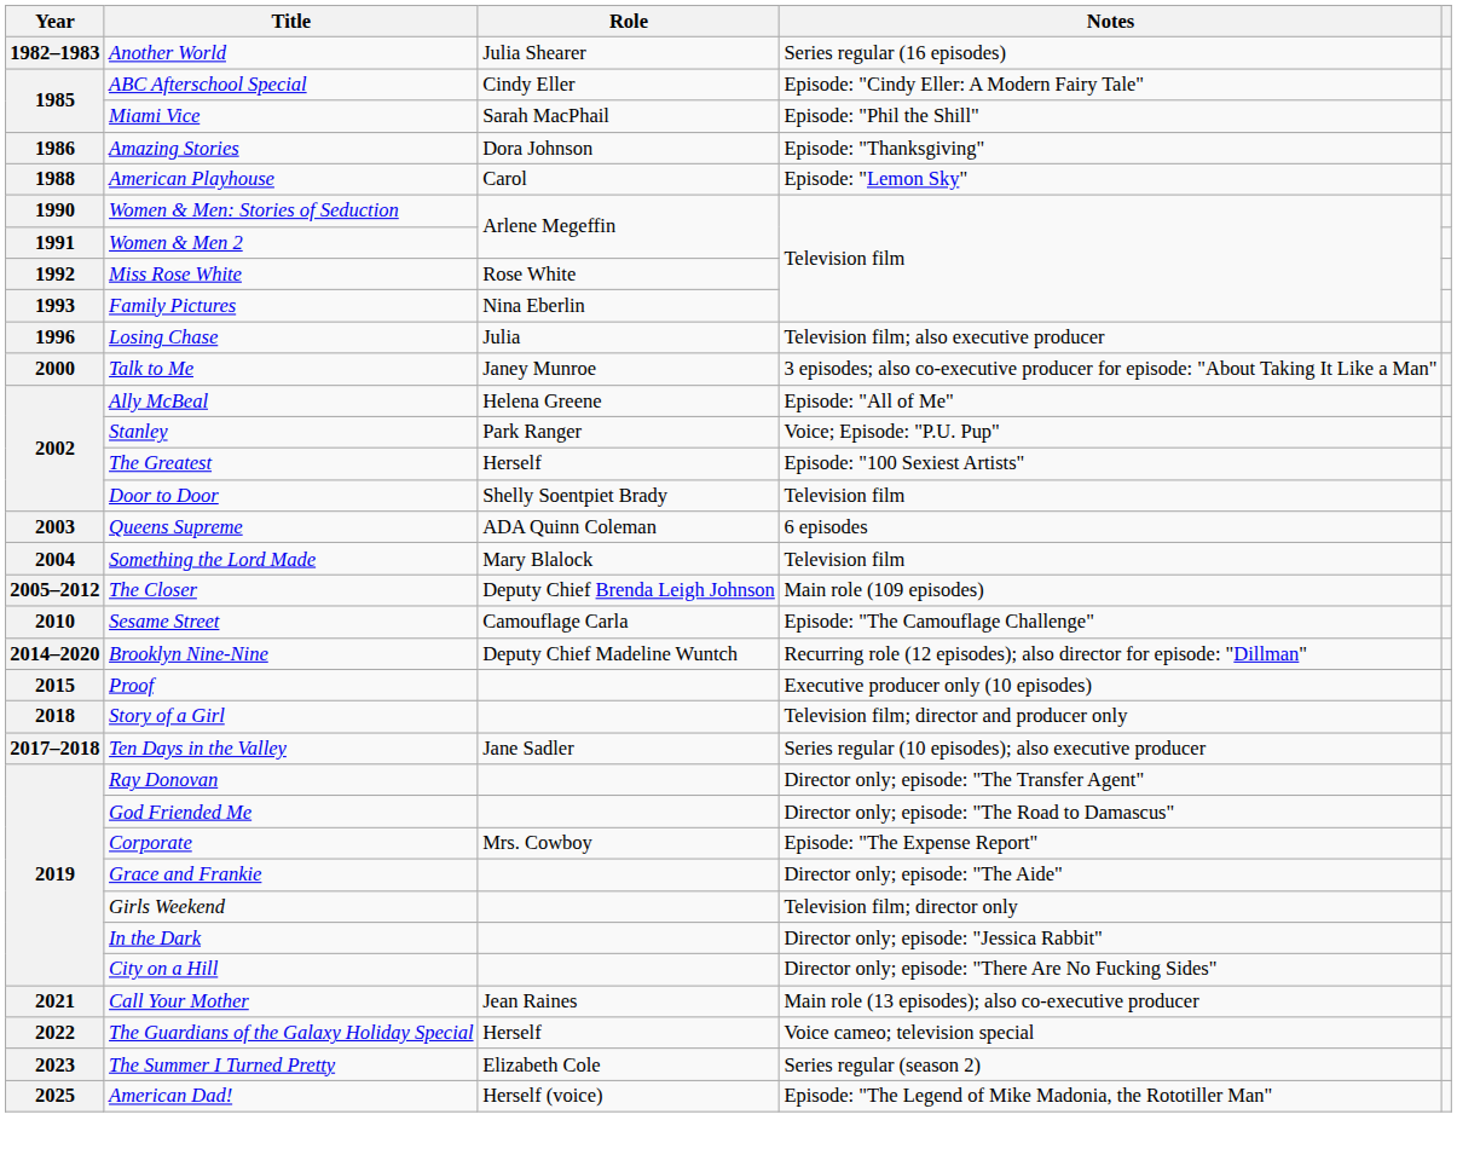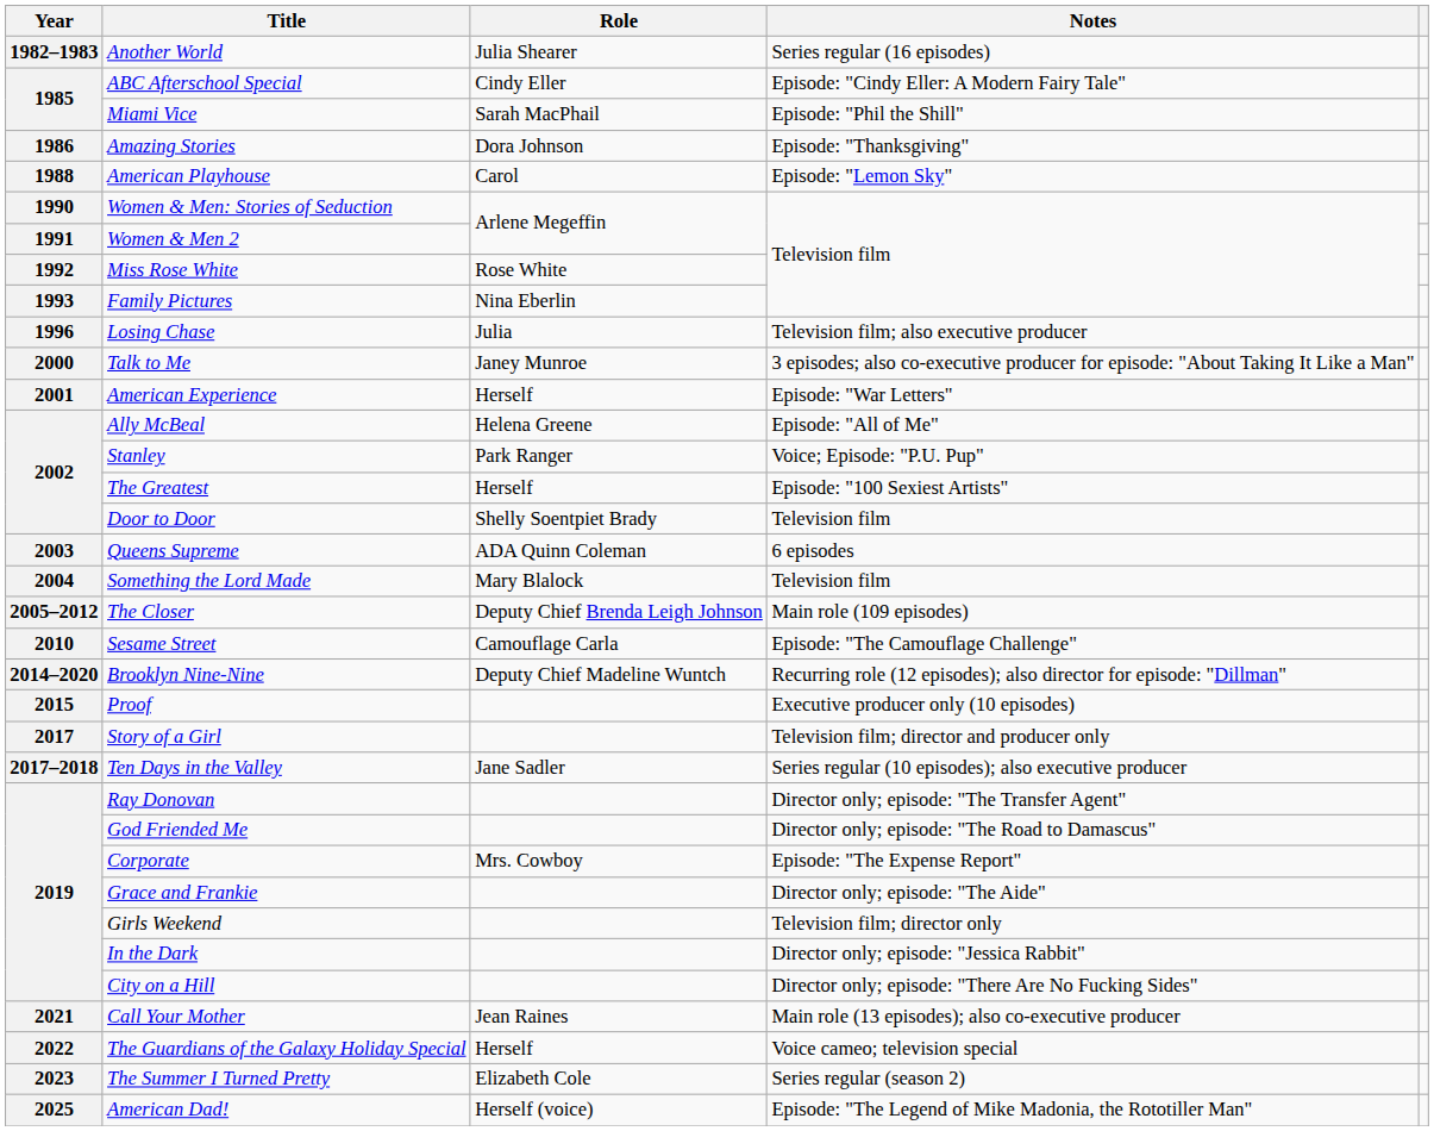+ row: 2001 | American Experience | Herself | Episode: "War Letters"
Story of a Girl | Year: 2018 -> 2017
